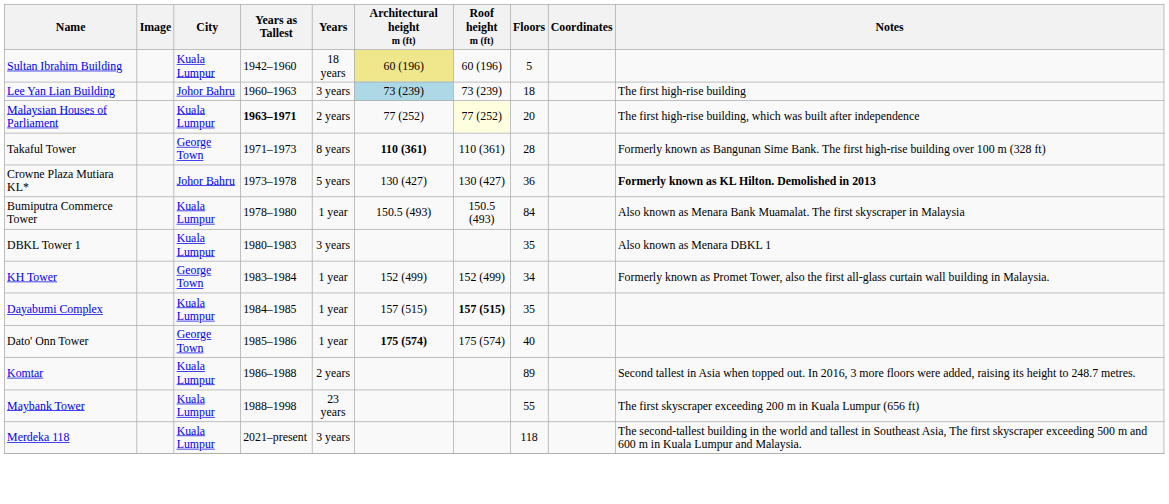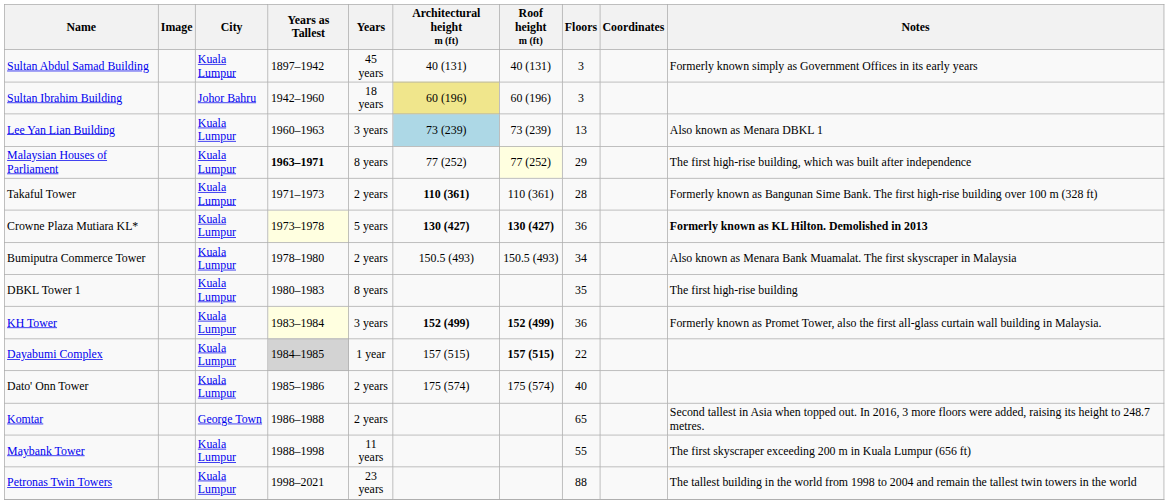+ row: Sultan Abdul Samad Building | Kuala Lumpur | 1897–1942 | 45 years | 40 (131) | 40 (131) | 3 | Formerly known simply as Government Offices in its early years
Sultan Ibrahim Building | City: Kuala Lumpur -> Johor Bahru
Sultan Ibrahim Building | Floors: 5 -> 3
Lee Yan Lian Building | City: Johor Bahru -> Kuala Lumpur
Lee Yan Lian Building | Floors: 18 -> 13
Lee Yan Lian Building | Notes: The first high-rise building -> Also known as Menara DBKL 1
Malaysian Houses of Parliament | Years: 2 years -> 8 years
Malaysian Houses of Parliament | Floors: 20 -> 29
Takaful Tower | City: George Town -> Kuala Lumpur
Takaful Tower | Years: 8 years -> 2 years
Crowne Plaza Mutiara KL* | City: Johor Bahru -> Kuala Lumpur
Crowne Plaza Mutiara KL* | Years as Tallest: no background -> lightyellow background
Crowne Plaza Mutiara KL* | Architectural height m (ft): normal -> bold
Crowne Plaza Mutiara KL* | Roof height m (ft): normal -> bold
Bumiputra Commerce Tower | Years: 1 year -> 2 years
Bumiputra Commerce Tower | Floors: 84 -> 34
DBKL Tower 1 | Years: 3 years -> 8 years
DBKL Tower 1 | Notes: Also known as Menara DBKL 1 -> The first high-rise building
KH Tower | City: George Town -> Kuala Lumpur
KH Tower | Years as Tallest: no background -> lightyellow background
KH Tower | Years: 1 year -> 3 years
KH Tower | Architectural height m (ft): normal -> bold
KH Tower | Roof height m (ft): normal -> bold
KH Tower | Floors: 34 -> 36
Dayabumi Complex | Years as Tallest: no background -> lightgrey background
Dayabumi Complex | Floors: 35 -> 22
Dato' Onn Tower | City: George Town -> Kuala Lumpur
Dato' Onn Tower | Years: 1 year -> 2 years
Dato' Onn Tower | Architectural height m (ft): bold -> normal
Komtar | City: Kuala Lumpur -> George Town
Komtar | Floors: 89 -> 65
Maybank Tower | Years: 23 years -> 11 years
+ row: Petronas Twin Towers | Kuala Lumpur | 1998–2021 | 23 years | 88 | The tallest building in the world from 1998 to 2004 and remain the tallest twin towers in the world
- row: Merdeka 118 | Kuala Lumpur | 2021–present | 3 years | 118 | The second-tallest building in the world and tallest in Southeast Asia, The first skyscraper exceeding 500 m and 600 m in Kuala Lumpur and Malaysia.
